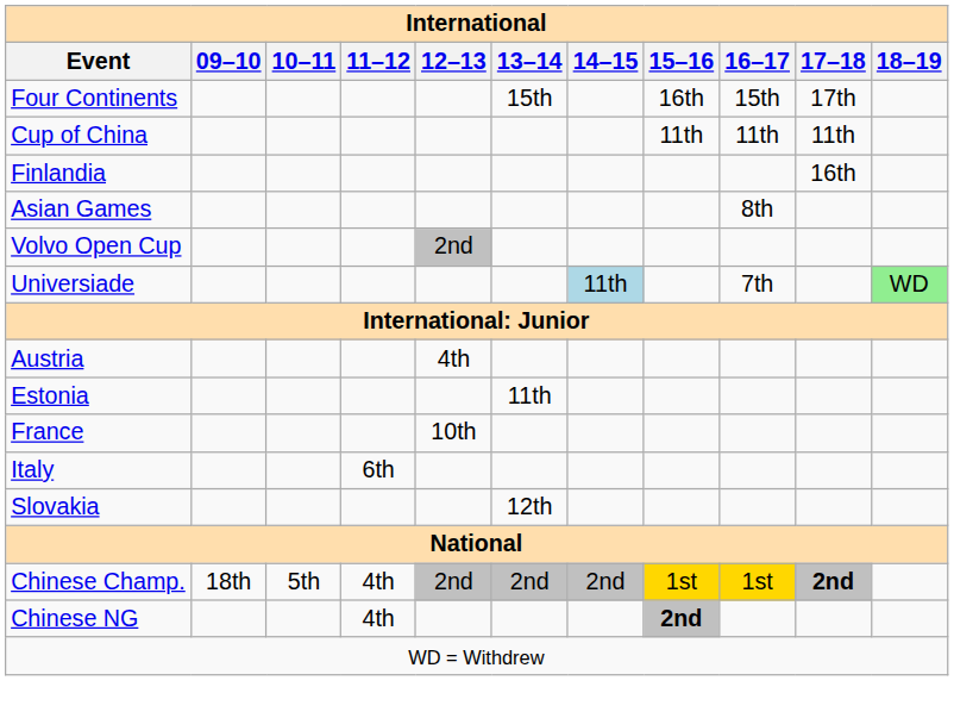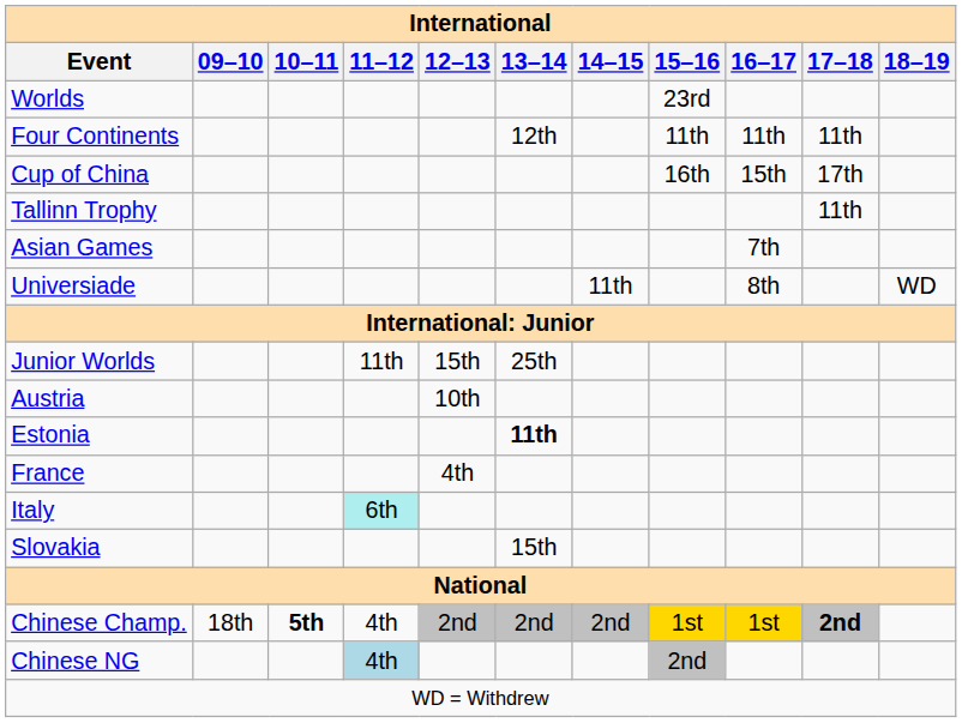+ row: Worlds | 23rd
Four Continents | 13–14: 15th -> 12th
Four Continents | 15–16: 16th -> 11th
Four Continents | 16–17: 15th -> 11th
Four Continents | 17–18: 17th -> 11th
Cup of China | 15–16: 11th -> 16th
Cup of China | 16–17: 11th -> 15th
Cup of China | 17–18: 11th -> 17th
- row: Finlandia | 16th
+ row: Tallinn Trophy | 11th
Asian Games | 16–17: 8th -> 7th
- row: Volvo Open Cup | 2nd
Universiade | 14–15: lightblue background -> no background
Universiade | 16–17: 7th -> 8th
Universiade | 18–19: lightgreen background -> no background
+ row: Junior Worlds | 11th | 15th | 25th
Austria | 12–13: 4th -> 10th
Estonia | 13–14: normal -> bold
France | 12–13: 10th -> 4th
Italy | 11–12: no background -> paleturquoise background
Slovakia | 13–14: 12th -> 15th
Chinese Champ. | 10–11: normal -> bold
Chinese NG | 11–12: no background -> lightblue background
Chinese NG | 15–16: bold -> normal
